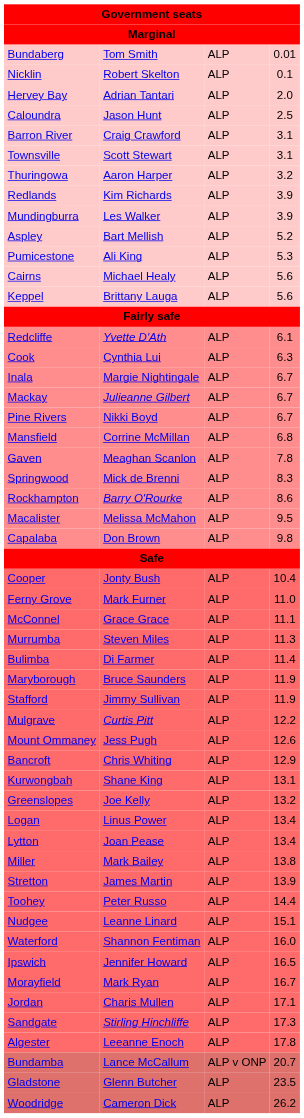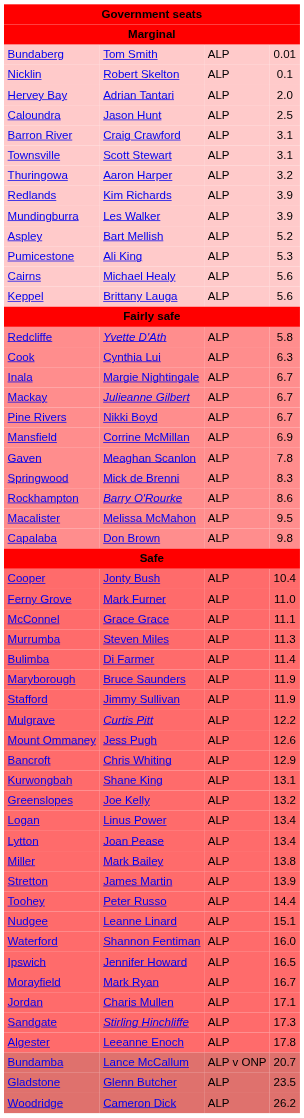Redcliffe | column 4: 6.1 -> 5.8
Mansfield | column 4: 6.8 -> 6.9
